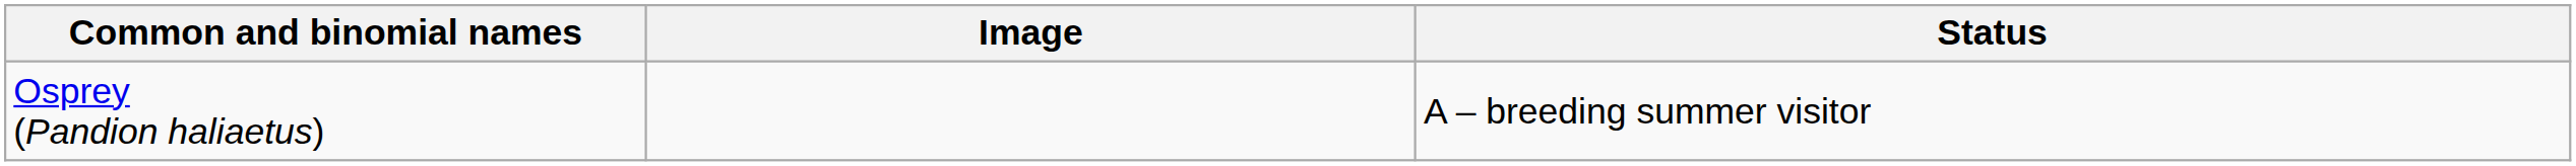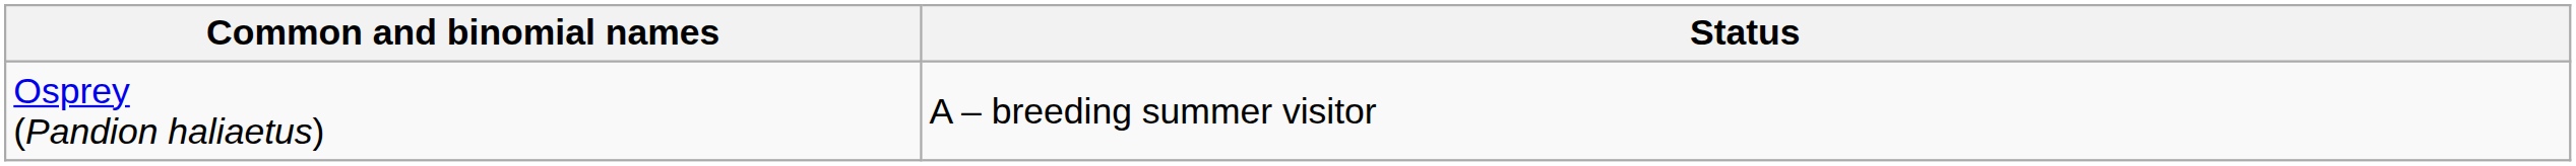- column: Image
